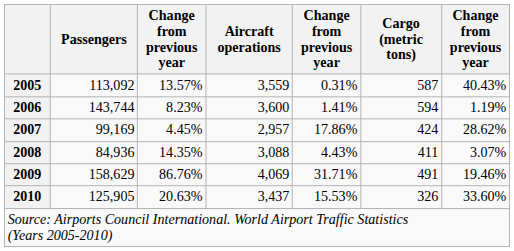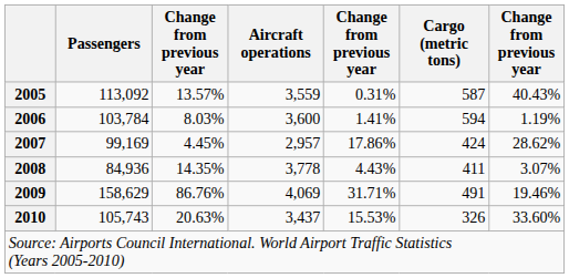2006 | Passengers: 143,744 -> 103,784
2006 | column 3: 8.23% -> 8.03%
2008 | Aircraft operations: 3,088 -> 3,778
2010 | Passengers: 125,905 -> 105,743
